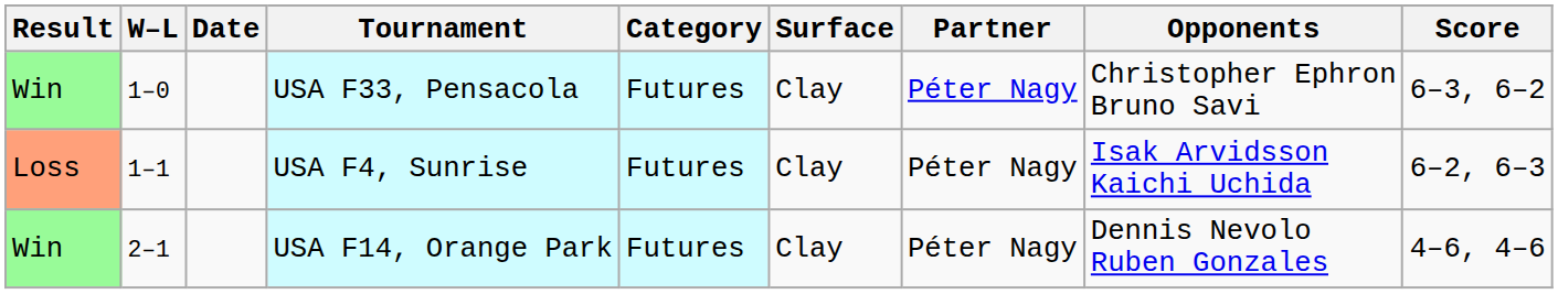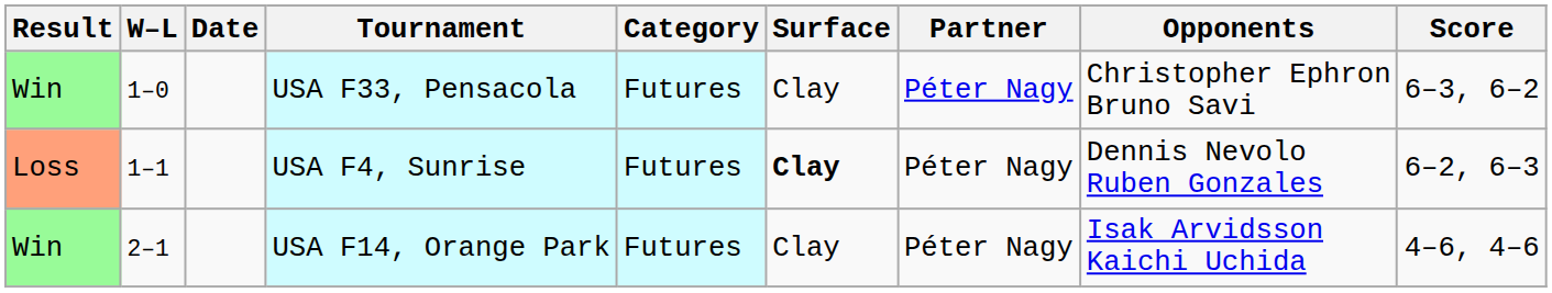USA F4, Sunrise | Surface: normal -> bold
USA F4, Sunrise | Opponents: Isak Arvidsson Kaichi Uchida -> Dennis Nevolo Ruben Gonzales
USA F14, Orange Park | Opponents: Dennis Nevolo Ruben Gonzales -> Isak Arvidsson Kaichi Uchida
